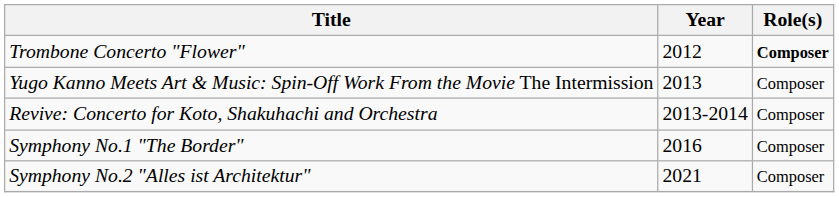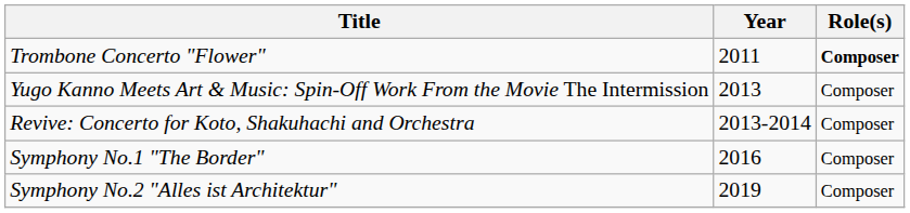Trombone Concerto "Flower" | Year: 2012 -> 2011
Symphony No.2 "Alles ist Architektur" | Year: 2021 -> 2019
